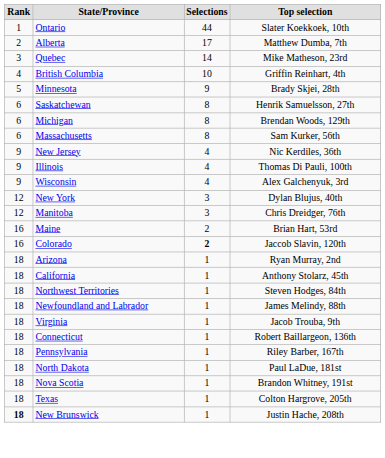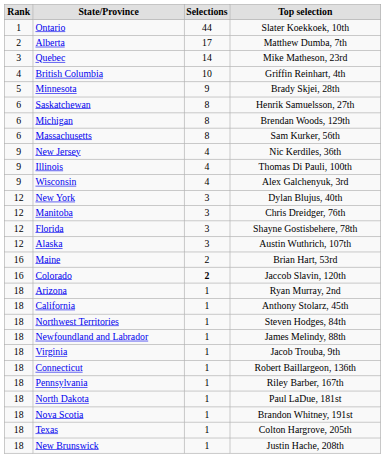+ row: 12 | Florida | 3 | Shayne Gostisbehere, 78th
+ row: 12 | Alaska | 3 | Austin Wuthrich, 107th
New Brunswick | Rank: bold -> normal
